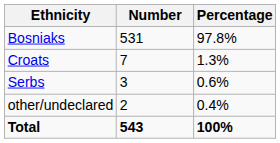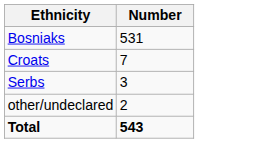- column: Percentage | 97.8% | 1.3% | 0.6% | 0.4% | 100%
